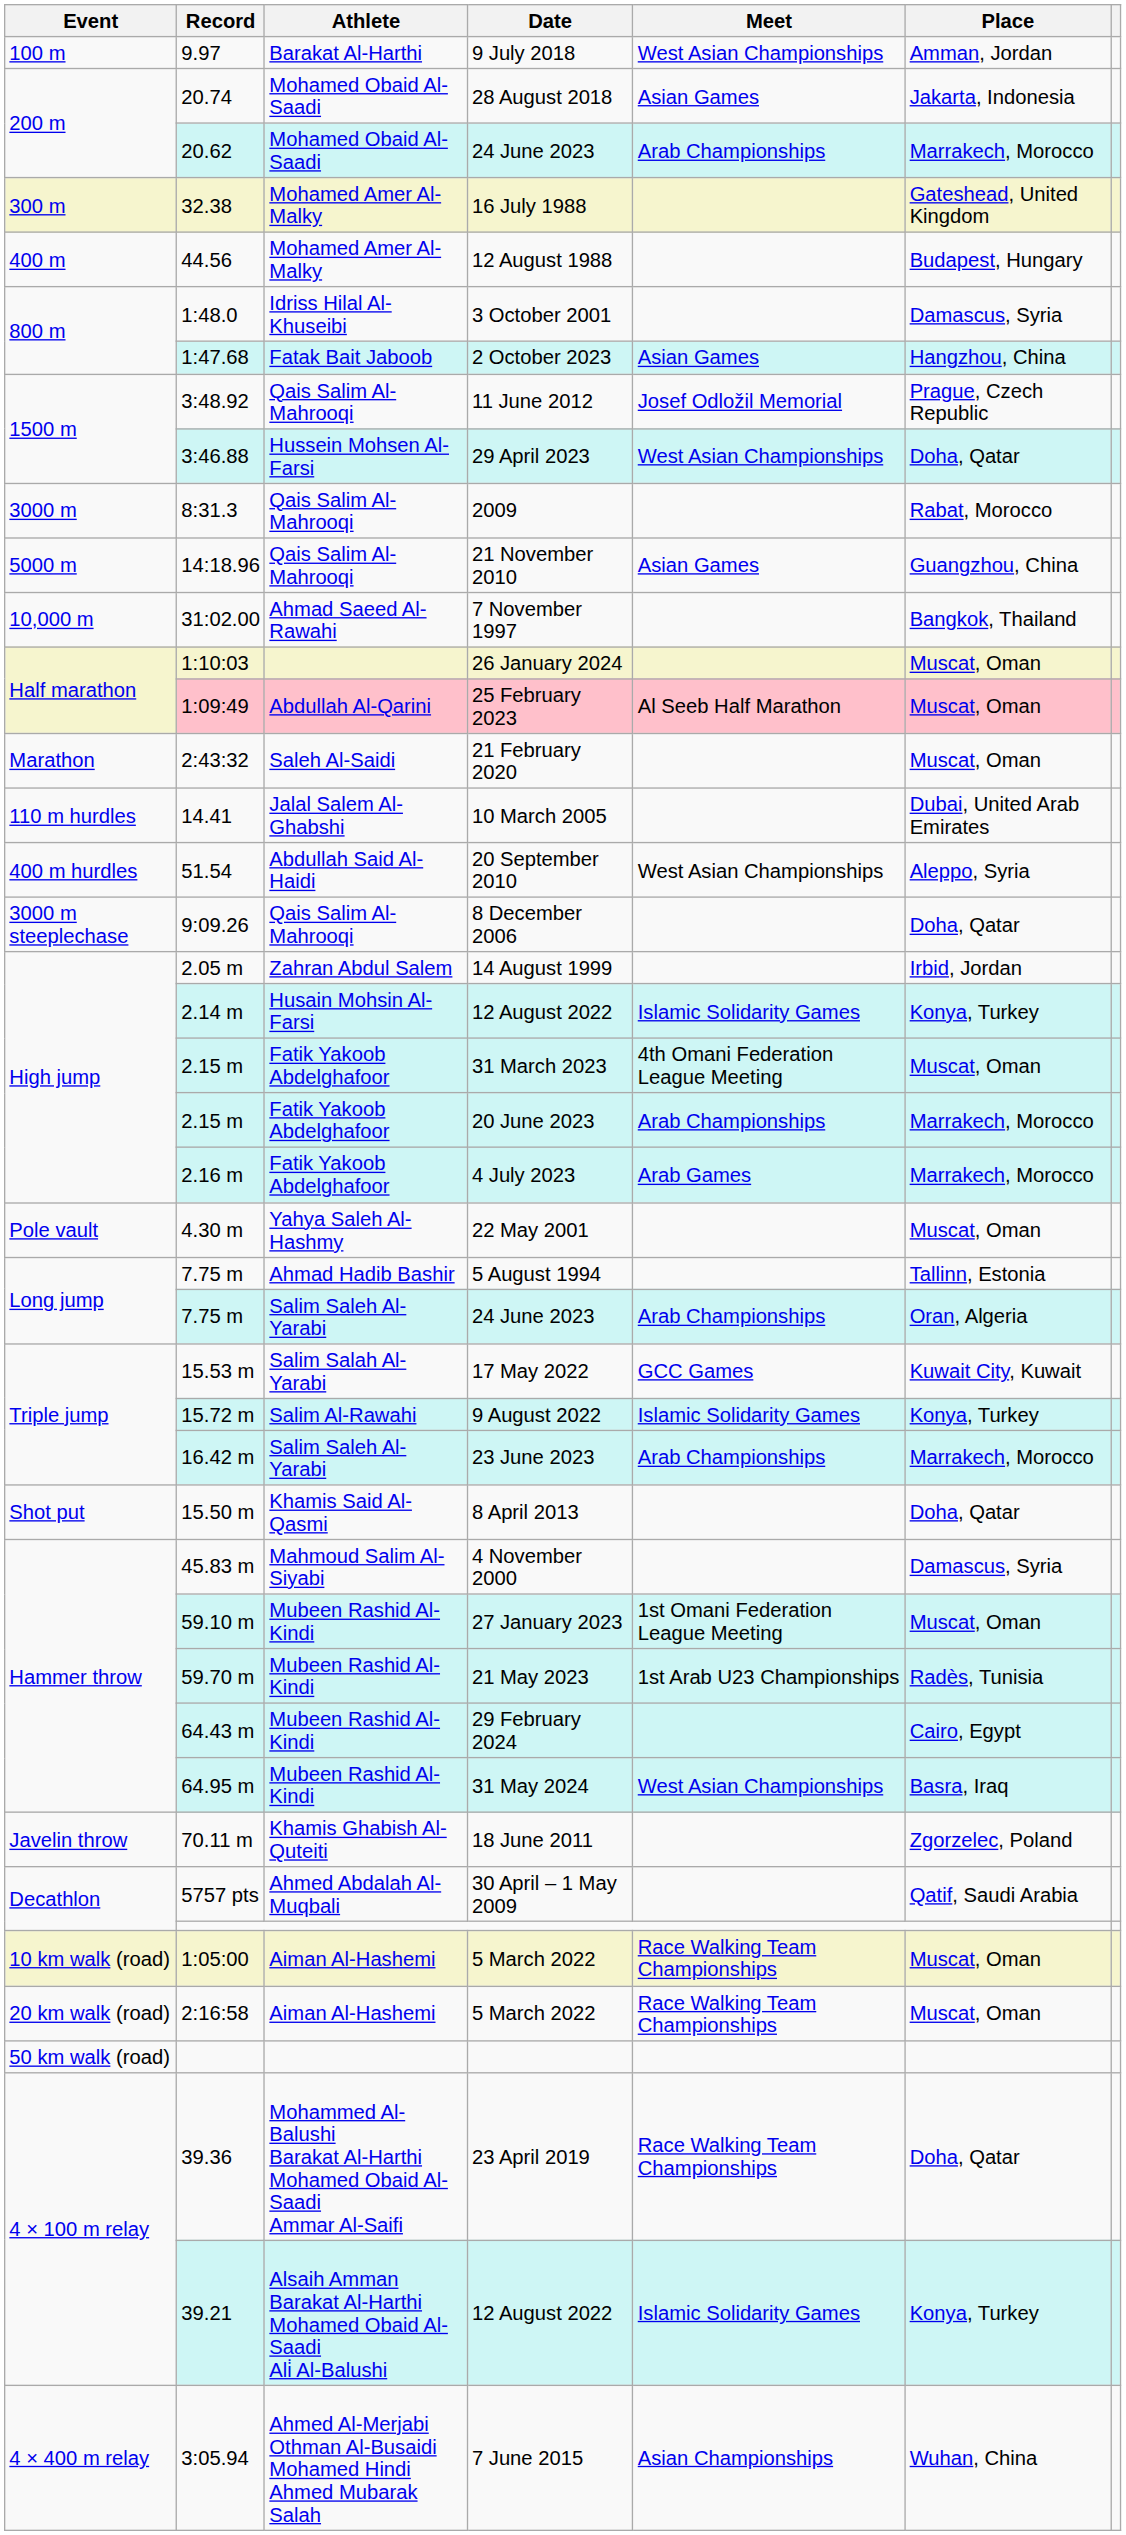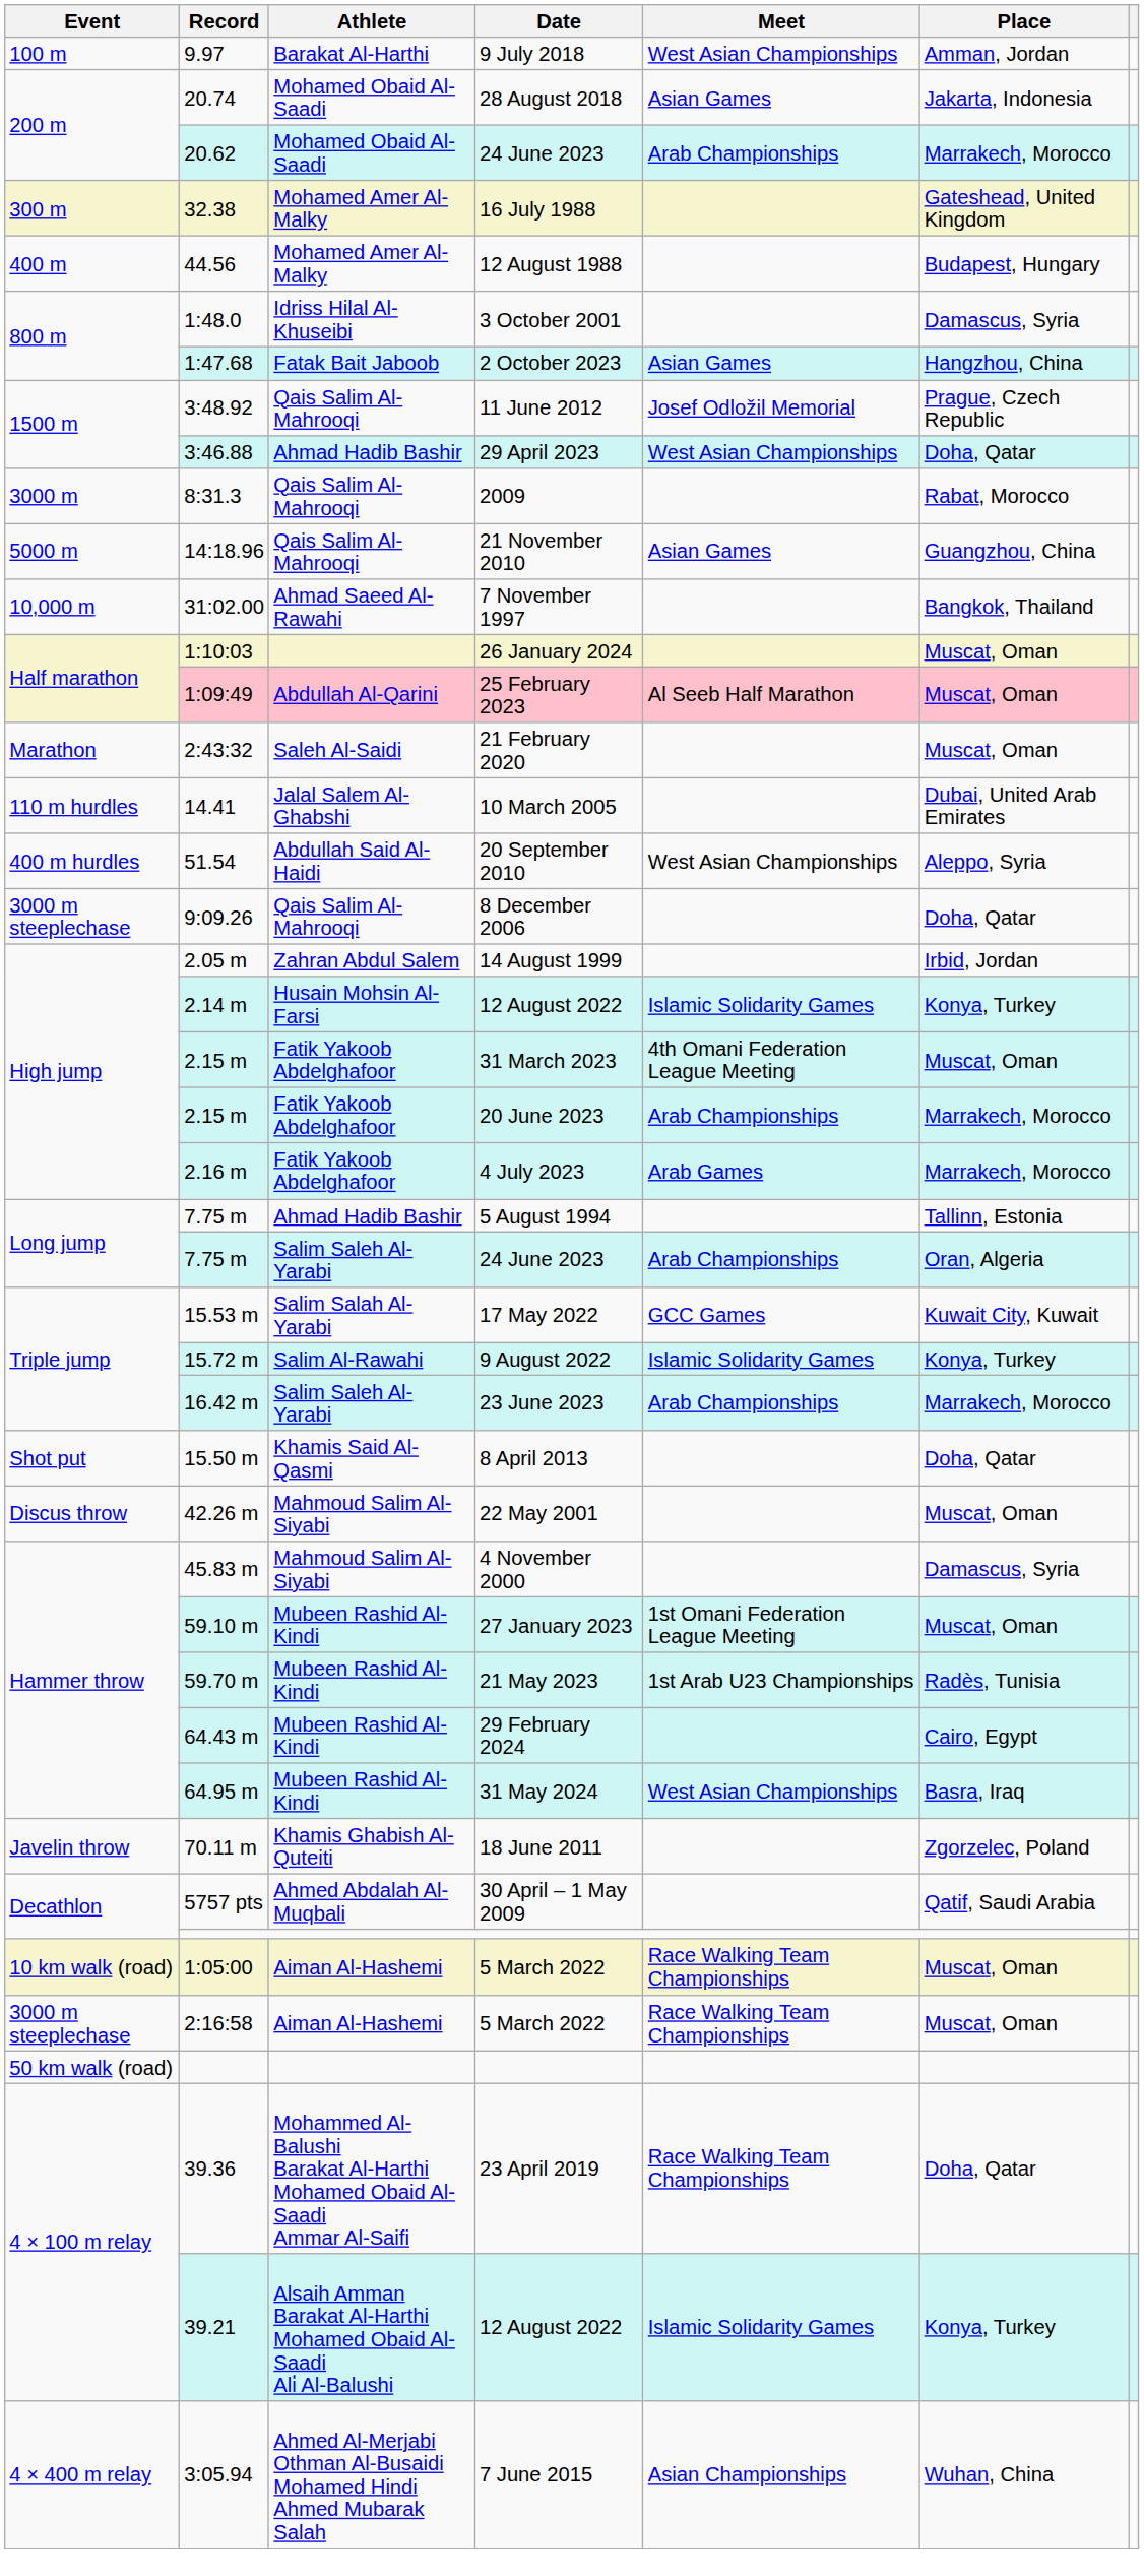3:46.88 | Athlete: Hussein Mohsen Al-Farsi -> Ahmad Hadib Bashir
- row: Pole vault | 4.30 m | Yahya Saleh Al-Hashmy | 22 May 2001 | Muscat, Oman
+ row: Discus throw | 42.26 m | Mahmoud Salim Al-Siyabi | 22 May 2001 | Muscat, Oman
2:16:58 | Event: 20 km walk (road) -> 3000 m steeplechase
